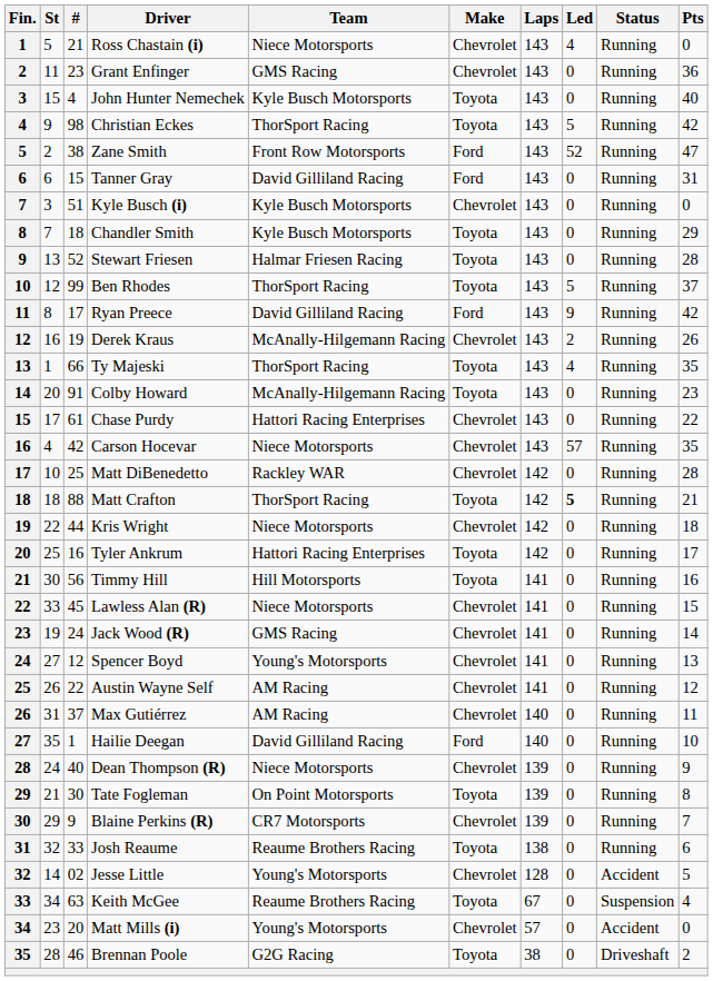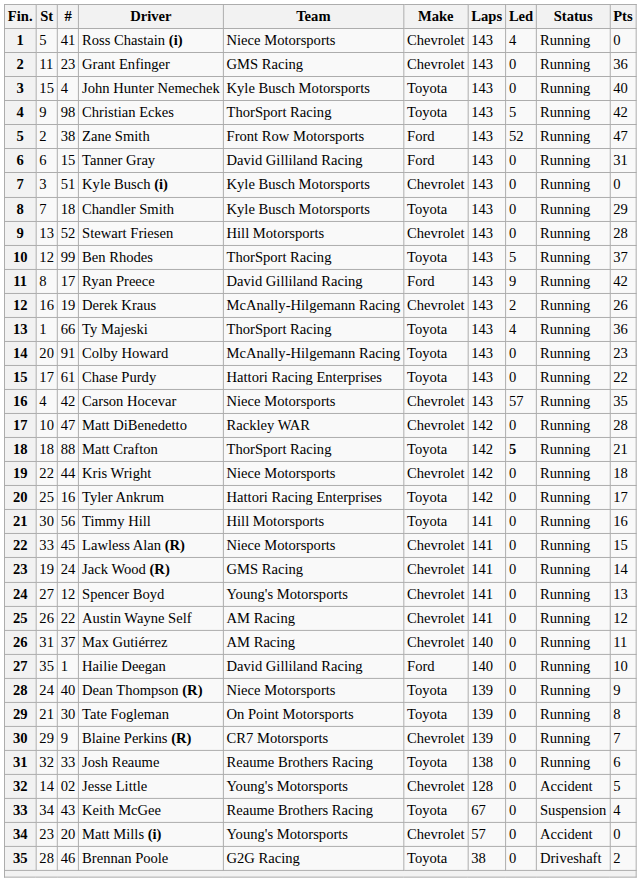Ross Chastain (i) | #: 21 -> 41
Stewart Friesen | Team: Halmar Friesen Racing -> Hill Motorsports
Stewart Friesen | Make: Toyota -> Chevrolet
Ty Majeski | Pts: 35 -> 36
Chase Purdy | Make: Chevrolet -> Toyota
Matt DiBenedetto | #: 25 -> 47
Dean Thompson (R) | Make: Chevrolet -> Toyota
Keith McGee | #: 63 -> 43
